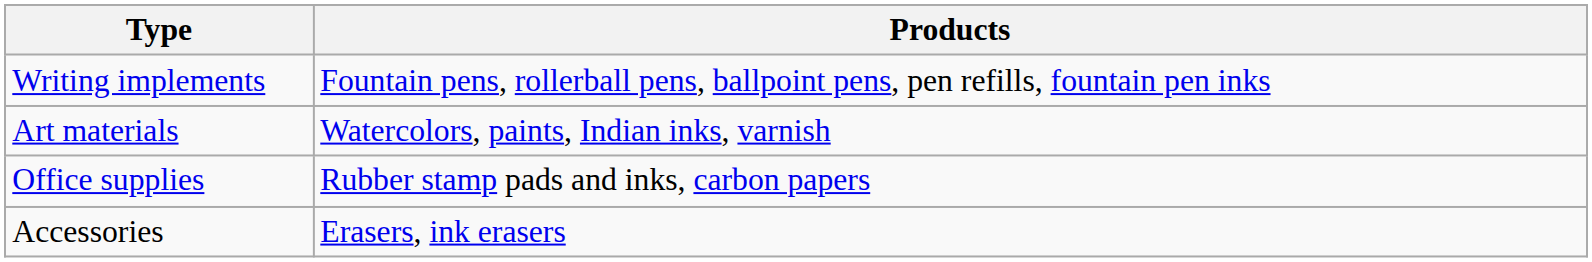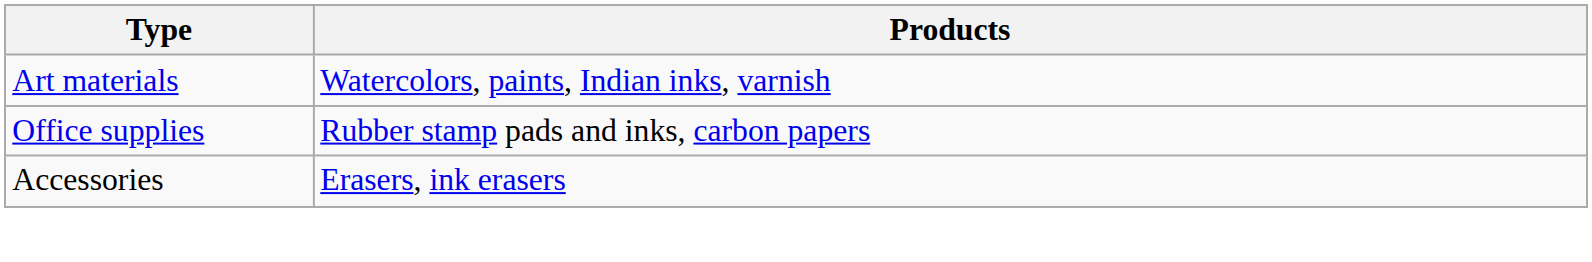- row: Writing implements | Fountain pens, rollerball pens, ballpoint pens, pen refills, fountain pen inks
